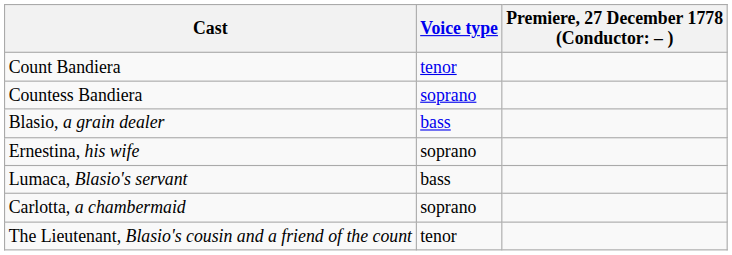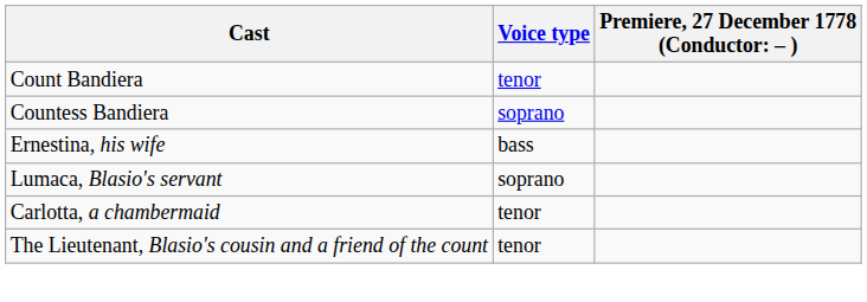- row: Blasio, a grain dealer | bass
Ernestina, his wife | Voice type: soprano -> bass
Lumaca, Blasio's servant | Voice type: bass -> soprano
Carlotta, a chambermaid | Voice type: soprano -> tenor
